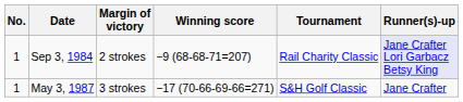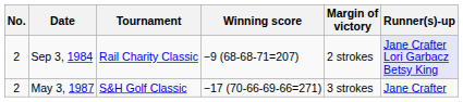columns swapped: Tournament <-> Margin of victory
Sep 3, 1984 | No.: 1 -> 2
May 3, 1987 | No.: 1 -> 2
